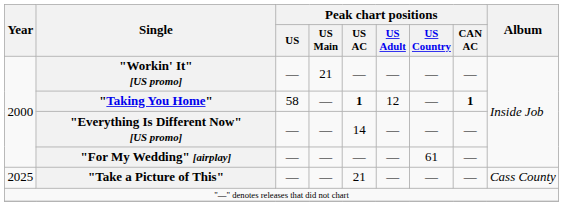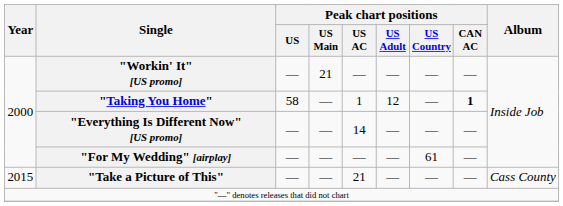"Taking You Home" | Peak chart positions / US AC: bold -> normal
"Take a Picture of This" | Year: 2025 -> 2015
